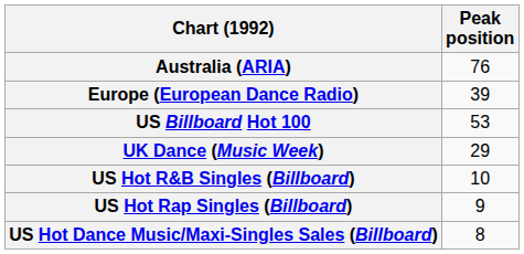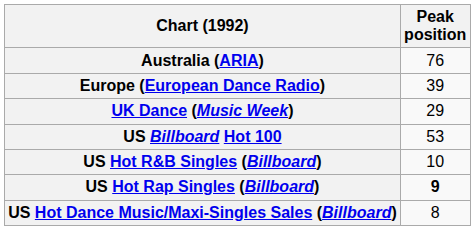rows swapped: UK Dance (Music Week) <-> US Billboard Hot 100
US Hot Rap Singles (Billboard) | Peak position: normal -> bold
